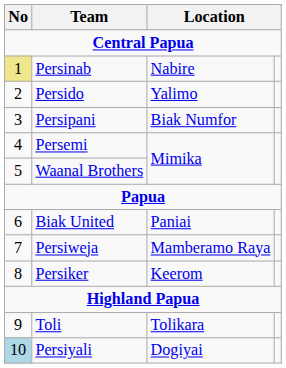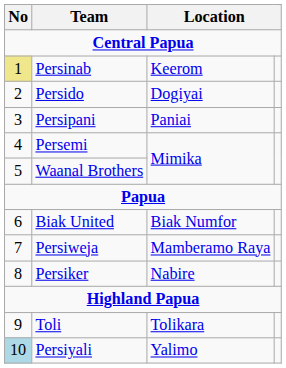Persinab | column 3: Nabire -> Keerom
Persido | column 3: Yalimo -> Dogiyai
Persipani | column 3: Biak Numfor -> Paniai
Biak United | column 3: Paniai -> Biak Numfor
Persiker | column 3: Keerom -> Nabire
Persiyali | column 3: Dogiyai -> Yalimo
